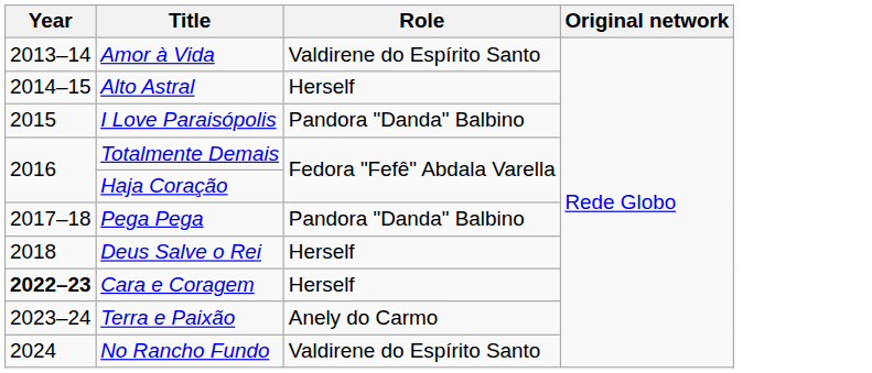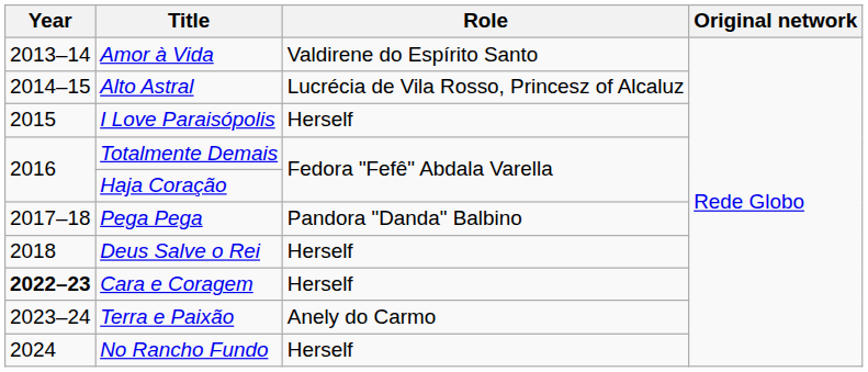Alto Astral | Role: Herself -> Lucrécia de Vila Rosso, Princesz of Alcaluz
I Love Paraisópolis | Role: Pandora "Danda" Balbino -> Herself
No Rancho Fundo | Role: Valdirene do Espírito Santo -> Herself
